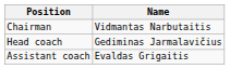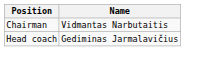- row: Assistant coach | Evaldas Grigaitis
